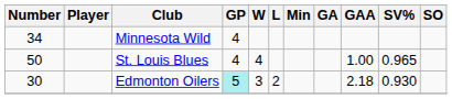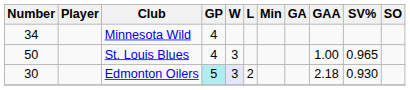St. Louis Blues | W: 4 -> 3
Edmonton Oilers | W: no background -> lavender background
